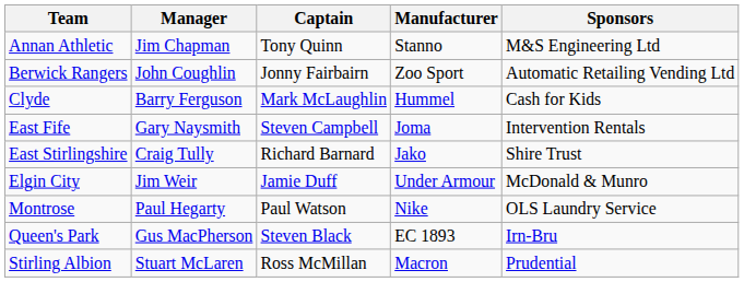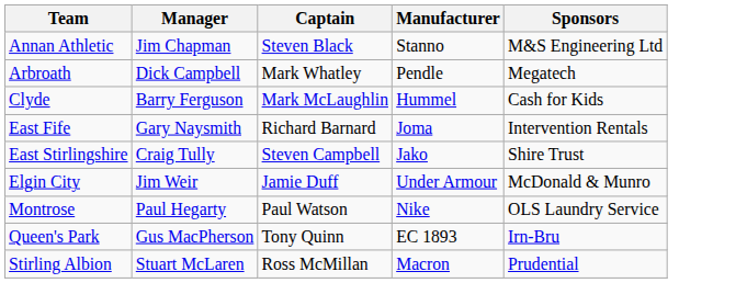Annan Athletic | Captain: Tony Quinn -> Steven Black
+ row: Arbroath | Dick Campbell | Mark Whatley | Pendle | Megatech
- row: Berwick Rangers | John Coughlin | Jonny Fairbairn | Zoo Sport | Automatic Retailing Vending Ltd
East Fife | Captain: Steven Campbell -> Richard Barnard
East Stirlingshire | Captain: Richard Barnard -> Steven Campbell
Queen's Park | Captain: Steven Black -> Tony Quinn
